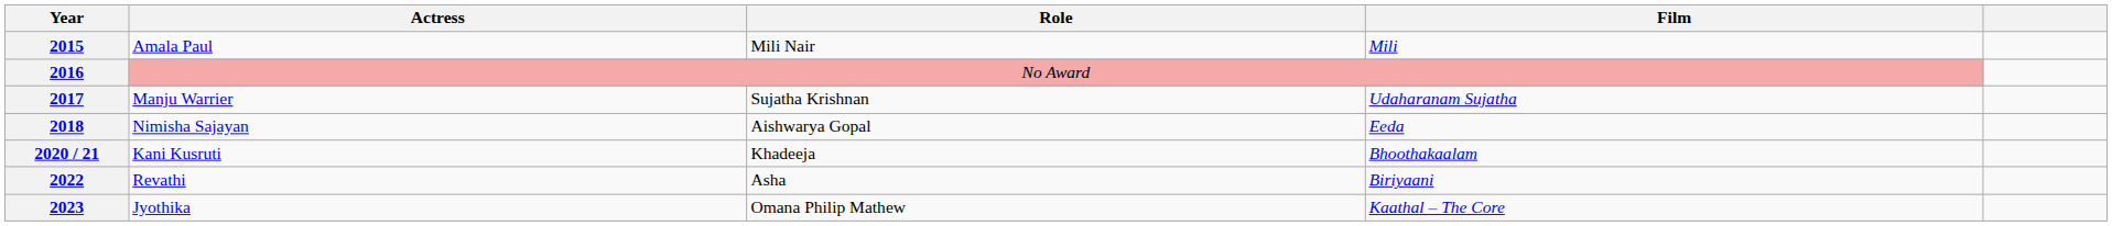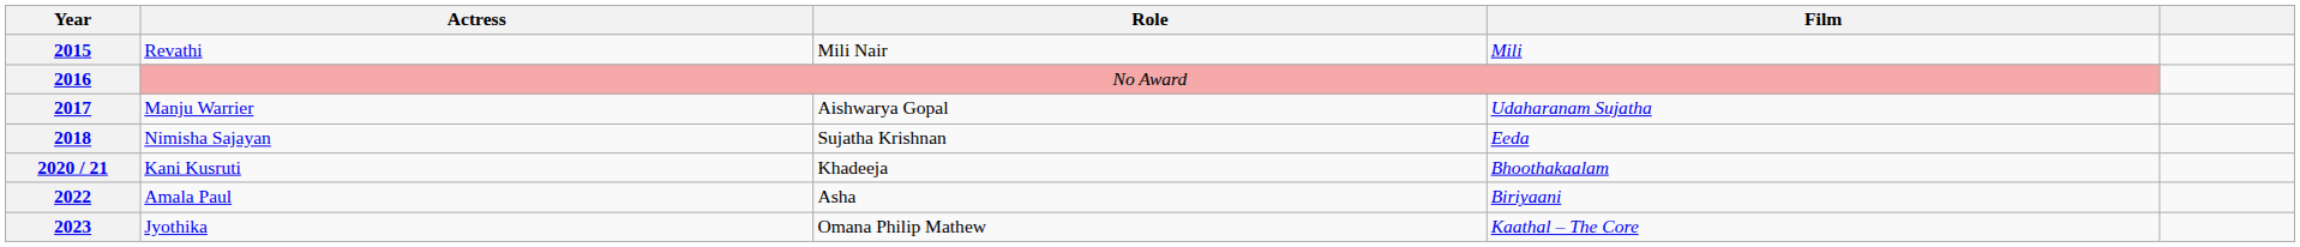2015 | Actress: Amala Paul -> Revathi
2017 | Role: Sujatha Krishnan -> Aishwarya Gopal
2018 | Role: Aishwarya Gopal -> Sujatha Krishnan
2022 | Actress: Revathi -> Amala Paul
